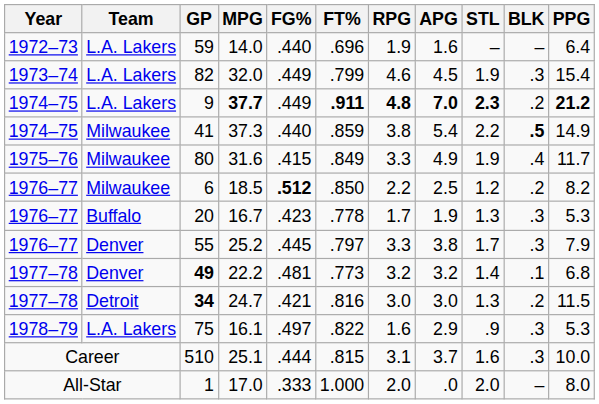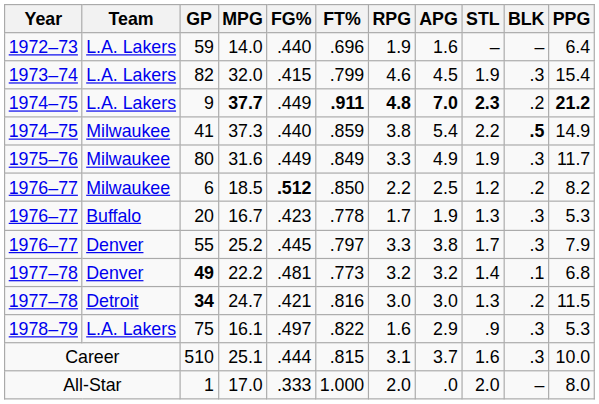82 | FG%: .449 -> .415
80 | FG%: .415 -> .449
80 | BLK: .4 -> .3
